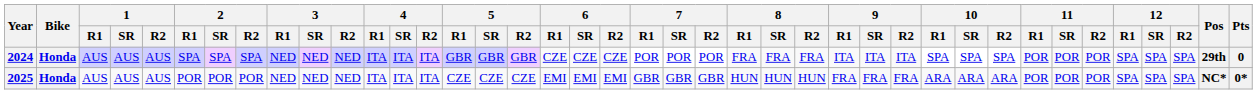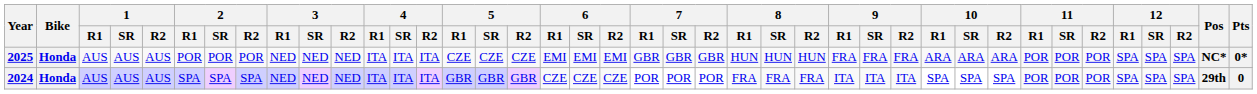rows swapped: 2024 <-> 2025
